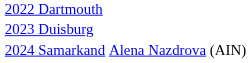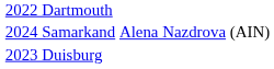rows swapped: 2023 Duisburg <-> 2024 Samarkand
